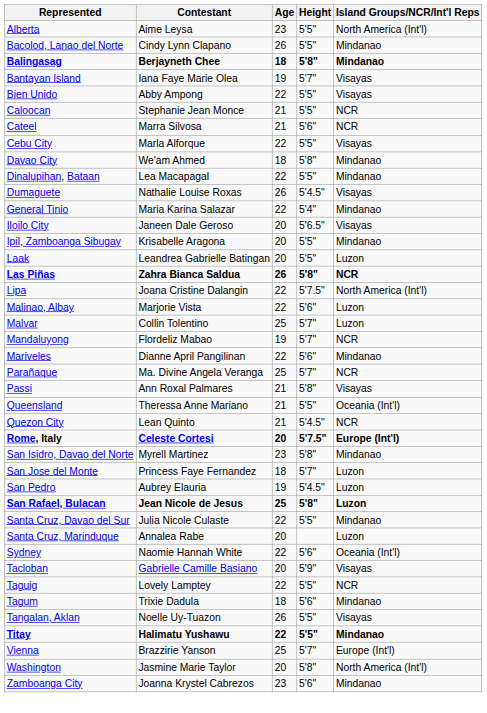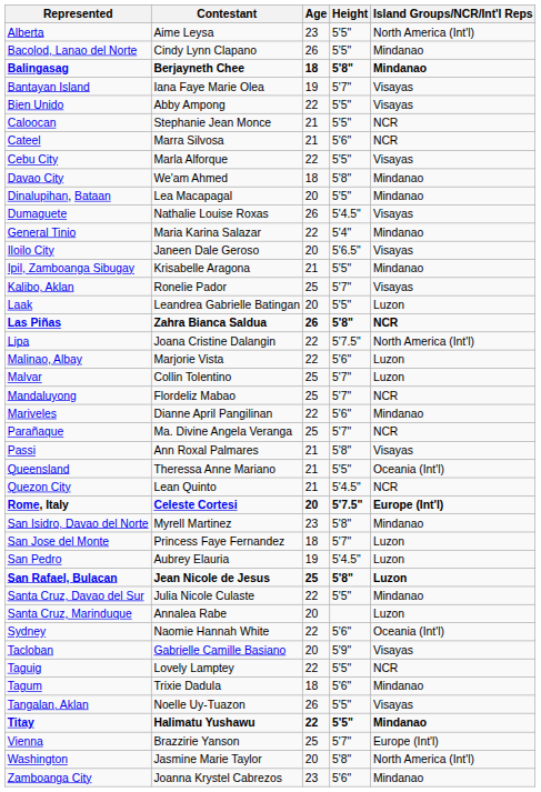Dinalupihan, Bataan | Age: 22 -> 20
Ipil, Zamboanga Sibugay | Age: 20 -> 21
+ row: Kalibo, Aklan | Ronelie Pador | 25 | 5'7" | Visayas
Mandaluyong | Age: 19 -> 25
